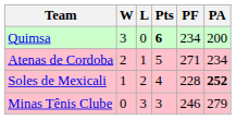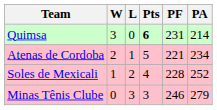Quimsa | PF: 234 -> 231
Quimsa | PA: 200 -> 214
Atenas de Cordoba | PF: 271 -> 221
Soles de Mexicali | PA: bold -> normal
